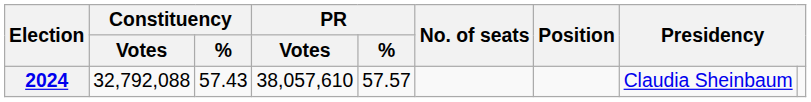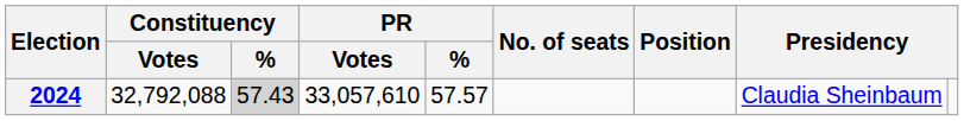2024 | Constituency / %: no background -> lightgrey background
2024 | PR / Votes: 38,057,610 -> 33,057,610
